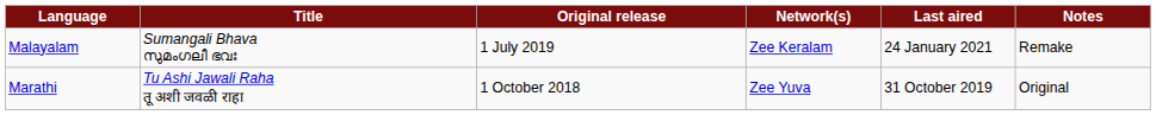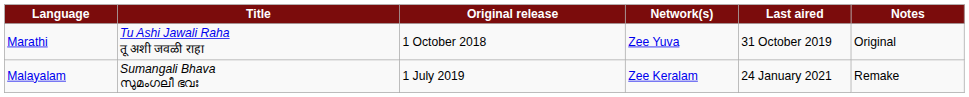rows swapped: Marathi <-> Malayalam
